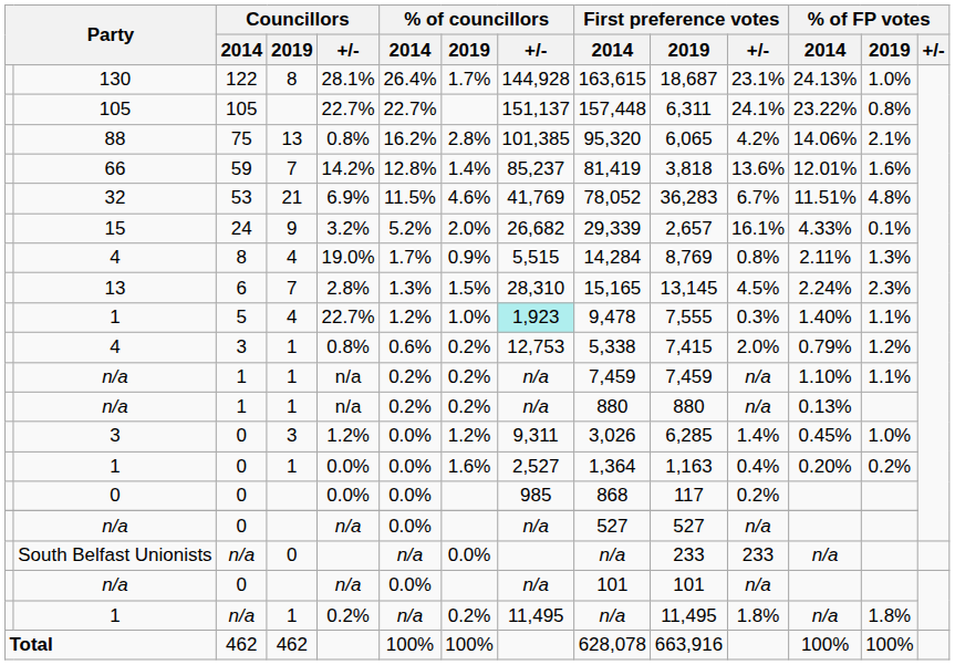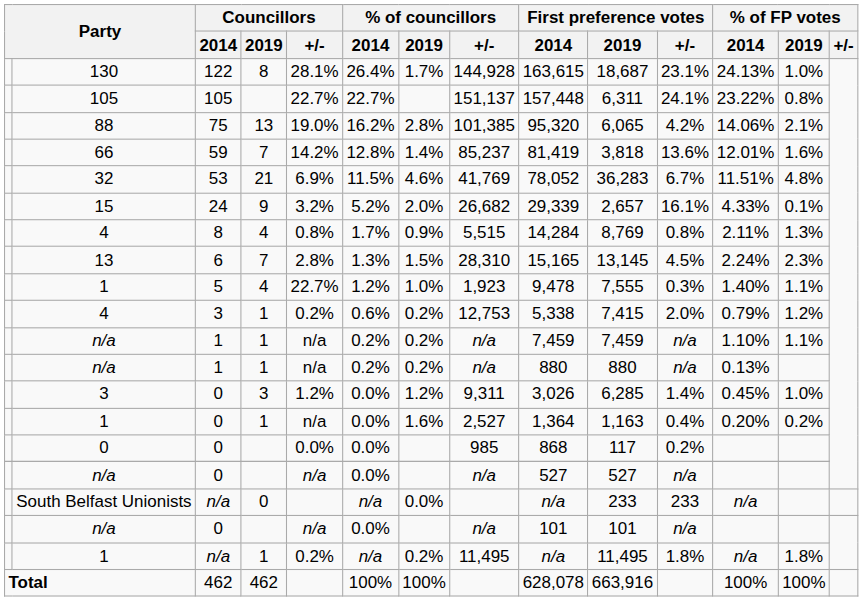88 | Councillors / +/-: 0.8% -> 19.0%
4 / 8 | Councillors / +/-: 19.0% -> 0.8%
1 / 5 | % of councillors / +/-: paleturquoise background -> no background
4 / 3 | Councillors / +/-: 0.8% -> 0.2%
1 / 0 | Councillors / +/-: 0.0% -> n/a
